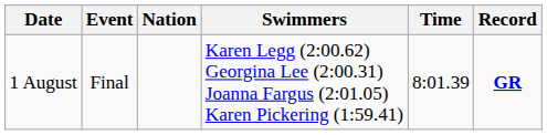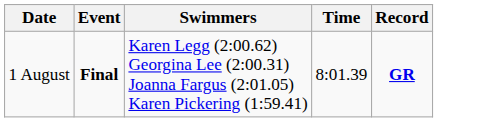- column: Nation
1 August | Event: normal -> bold
